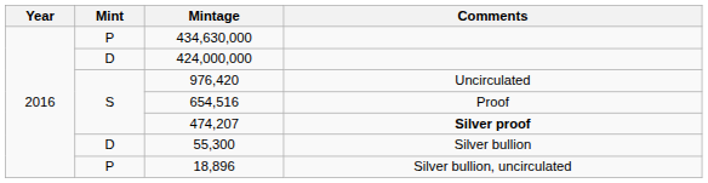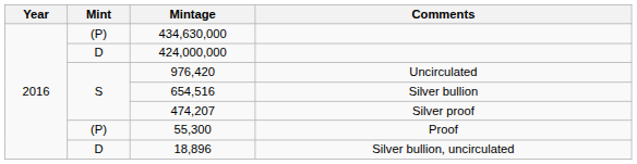434,630,000 | Mint: P -> (P)
654,516 | Comments: Proof -> Silver bullion
474,207 | Comments: bold -> normal
55,300 | Mint: D -> (P)
55,300 | Comments: Silver bullion -> Proof
18,896 | Mint: P -> D
